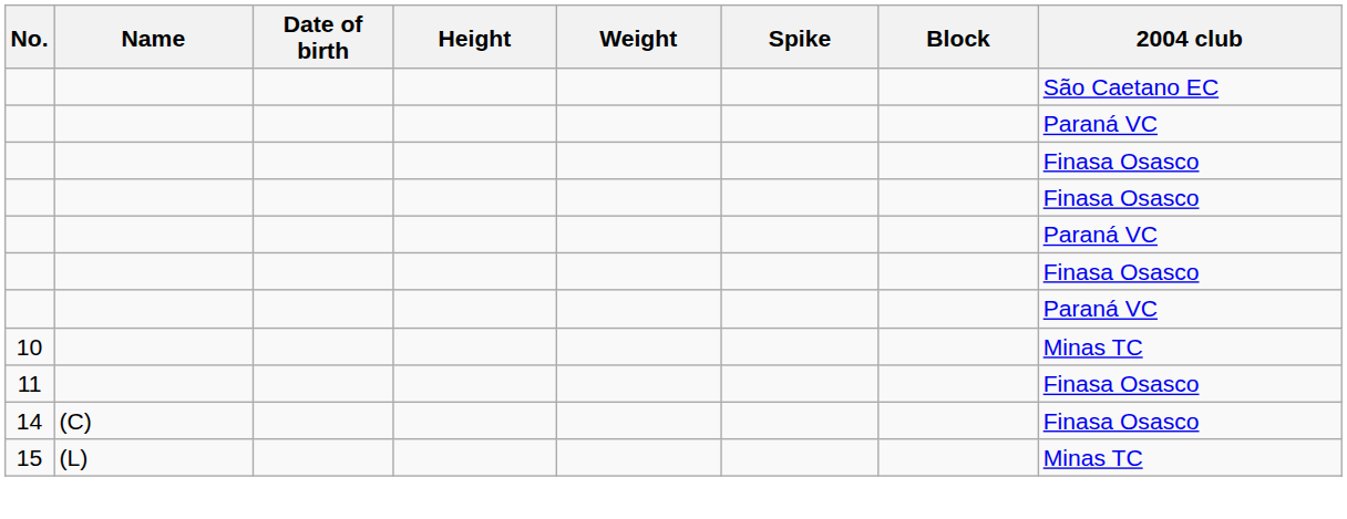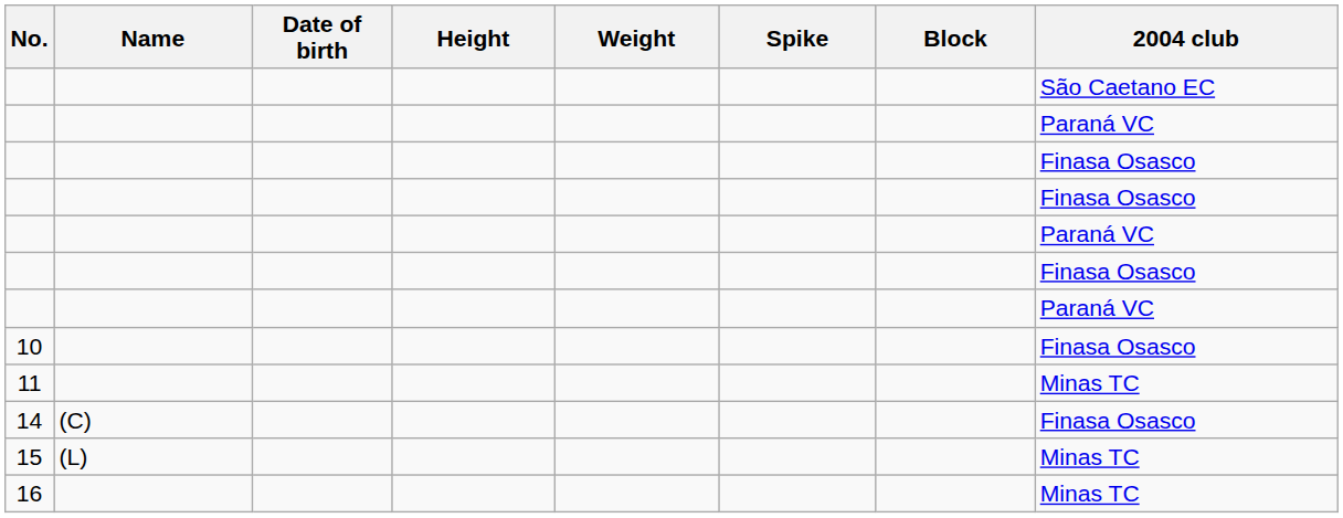10 | 2004 club: Minas TC -> Finasa Osasco
11 | 2004 club: Finasa Osasco -> Minas TC
+ row: 16 | Minas TC
